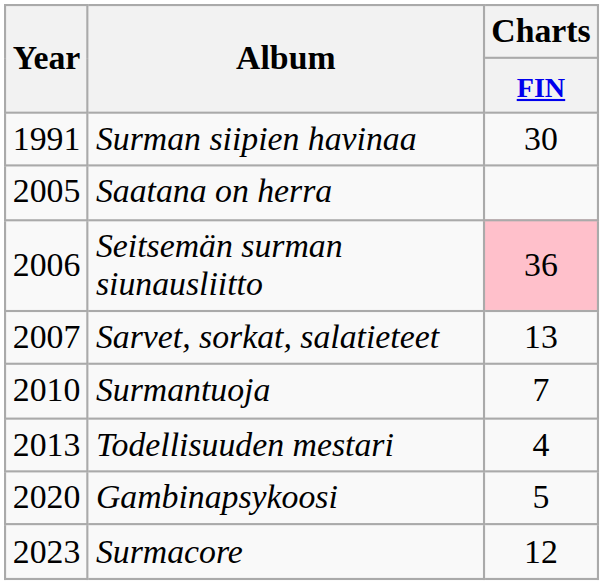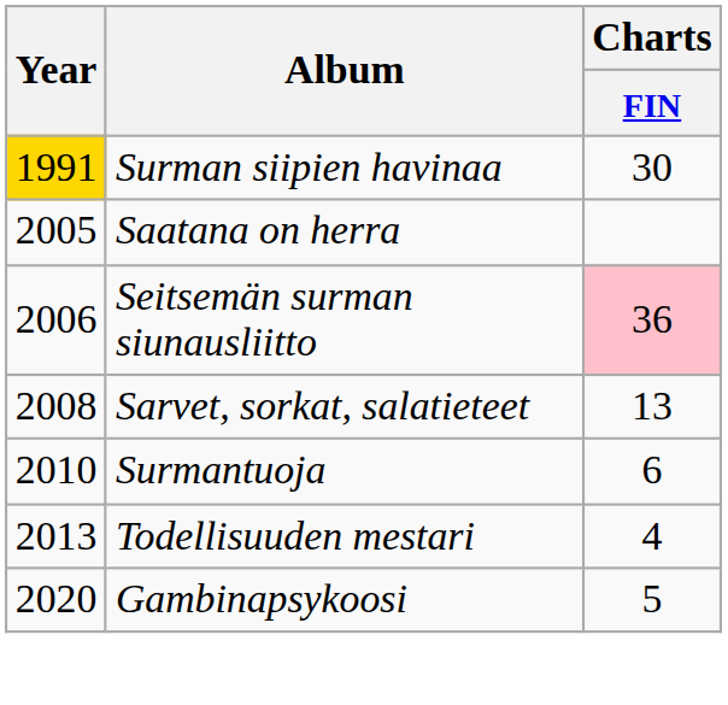Surman siipien havinaa | Year: no background -> gold background
Sarvet, sorkat, salatieteet | Year: 2007 -> 2008
Surmantuoja | Charts / FIN: 7 -> 6
- row: 2023 | Surmacore | 12
